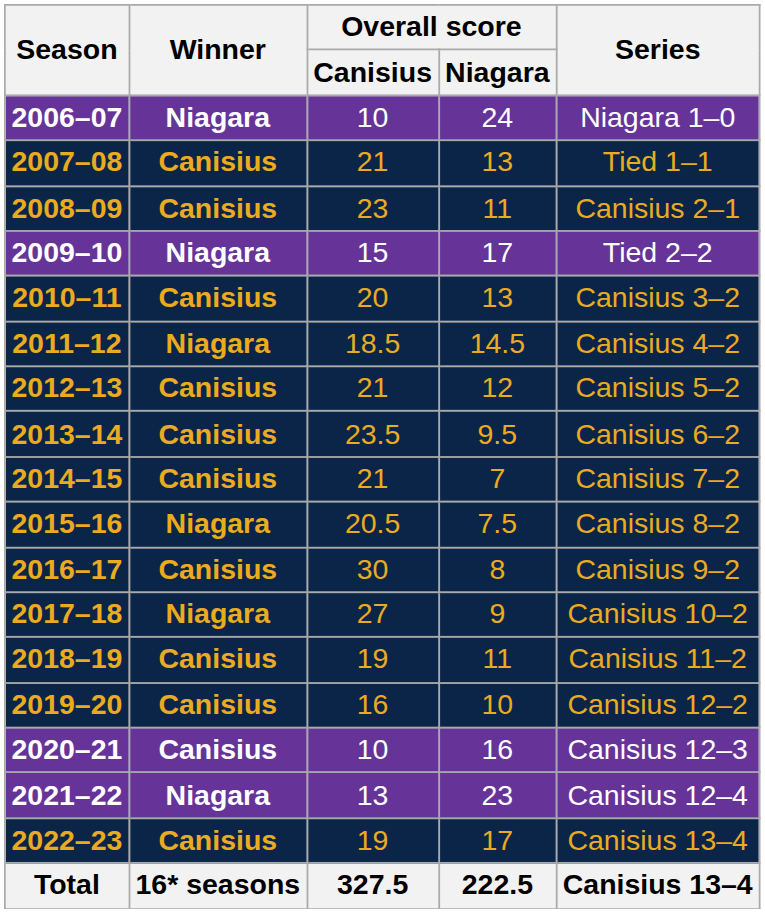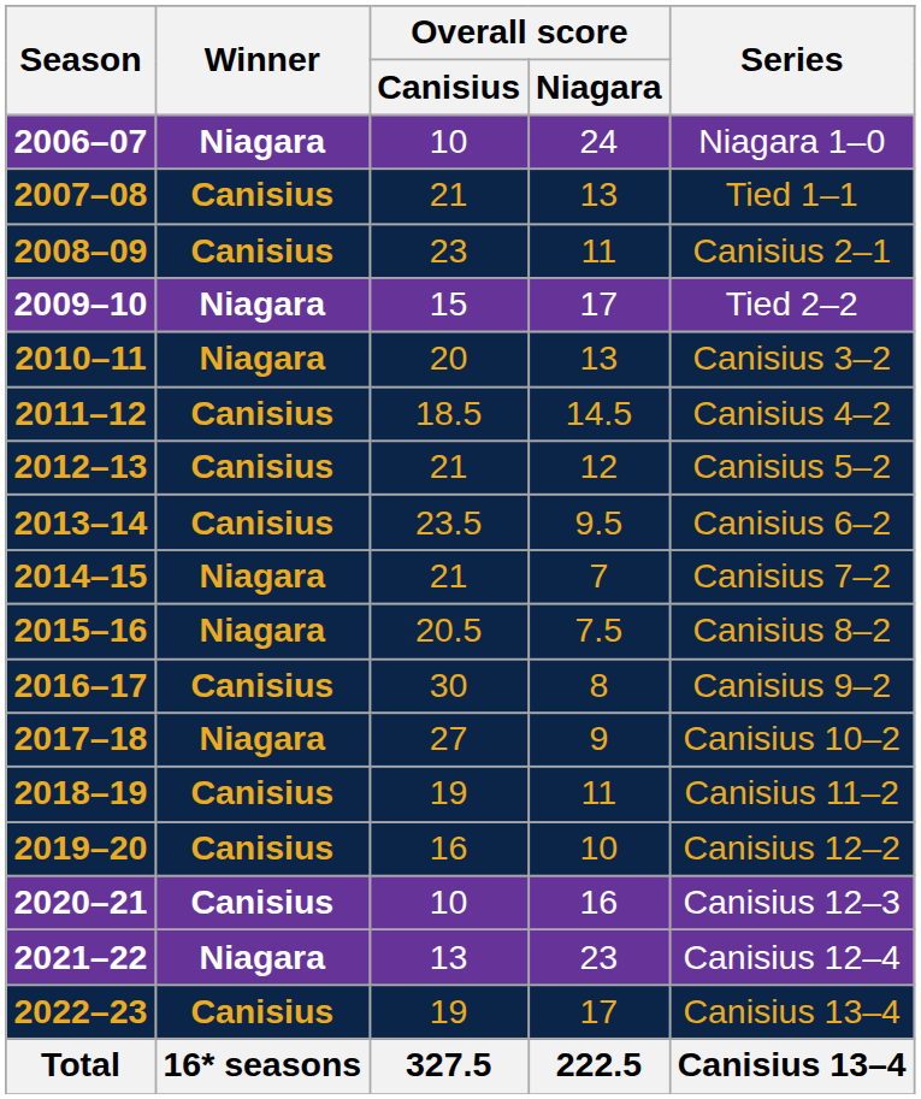2010–11 | Winner: Canisius -> Niagara
2011–12 | Winner: Niagara -> Canisius
2014–15 | Winner: Canisius -> Niagara
